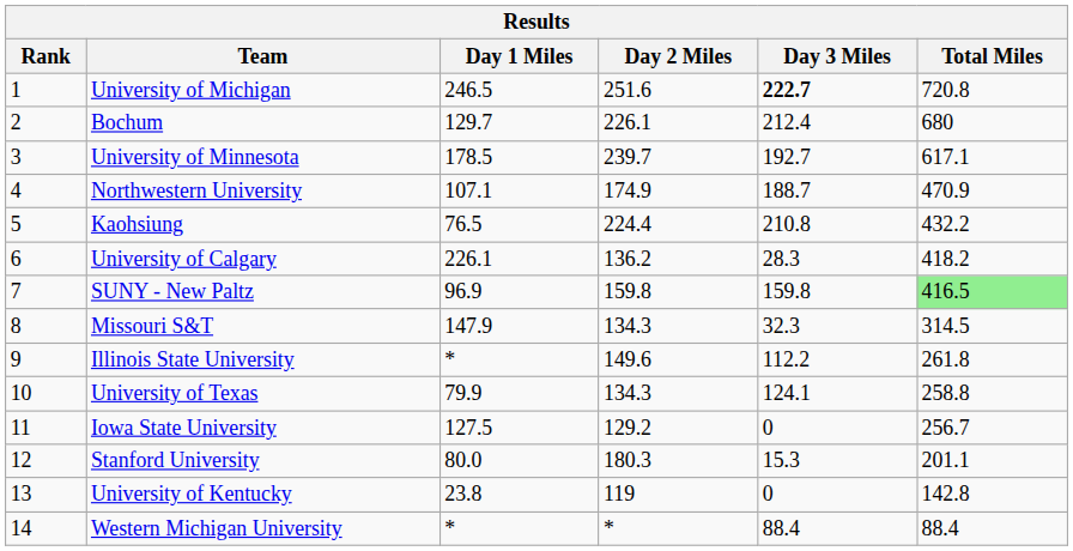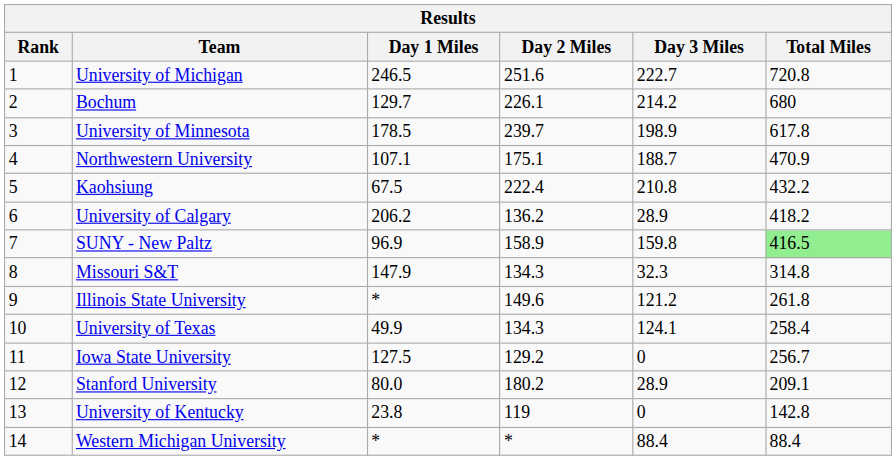University of Michigan | Day 3 Miles: bold -> normal
Bochum | Day 3 Miles: 212.4 -> 214.2
University of Minnesota | Day 3 Miles: 192.7 -> 198.9
University of Minnesota | Total Miles: 617.1 -> 617.8
Northwestern University | Day 2 Miles: 174.9 -> 175.1
Kaohsiung | Day 1 Miles: 76.5 -> 67.5
Kaohsiung | Day 2 Miles: 224.4 -> 222.4
University of Calgary | Day 1 Miles: 226.1 -> 206.2
University of Calgary | Day 3 Miles: 28.3 -> 28.9
SUNY - New Paltz | Day 2 Miles: 159.8 -> 158.9
Missouri S&T | Total Miles: 314.5 -> 314.8
Illinois State University | Day 3 Miles: 112.2 -> 121.2
University of Texas | Day 1 Miles: 79.9 -> 49.9
University of Texas | Total Miles: 258.8 -> 258.4
Stanford University | Day 2 Miles: 180.3 -> 180.2
Stanford University | Day 3 Miles: 15.3 -> 28.9
Stanford University | Total Miles: 201.1 -> 209.1
